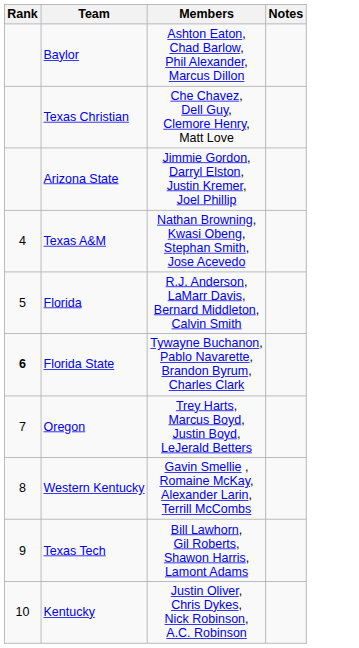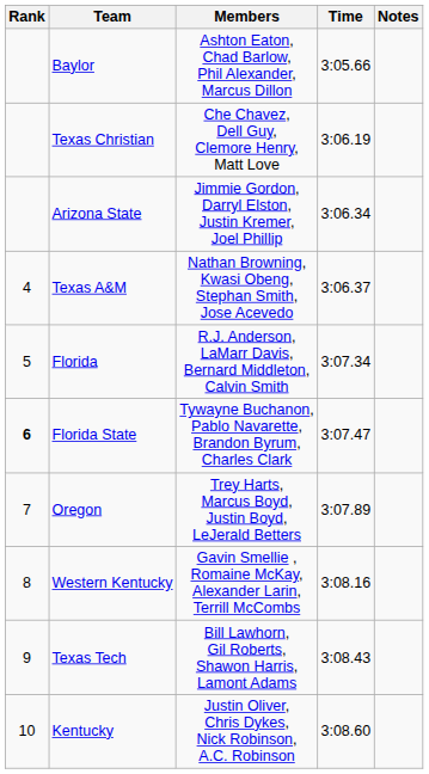+ column: Time | 3:05.66 | 3:06.19 | 3:06.34 | 3:06.37 | 3:07.34 | 3:07.47 | 3:07.89 | 3:08.16 | 3:08.43 | 3:08.60
